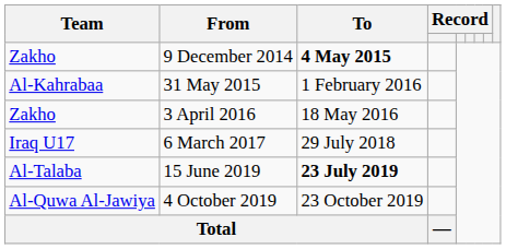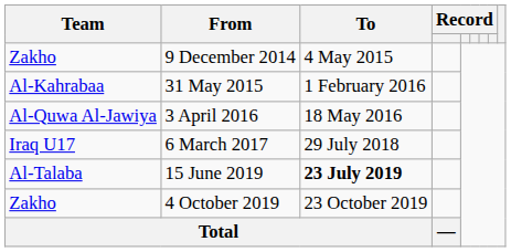9 December 2014 | To: bold -> normal
3 April 2016 | Team: Zakho -> Al-Quwa Al-Jawiya
4 October 2019 | Team: Al-Quwa Al-Jawiya -> Zakho
